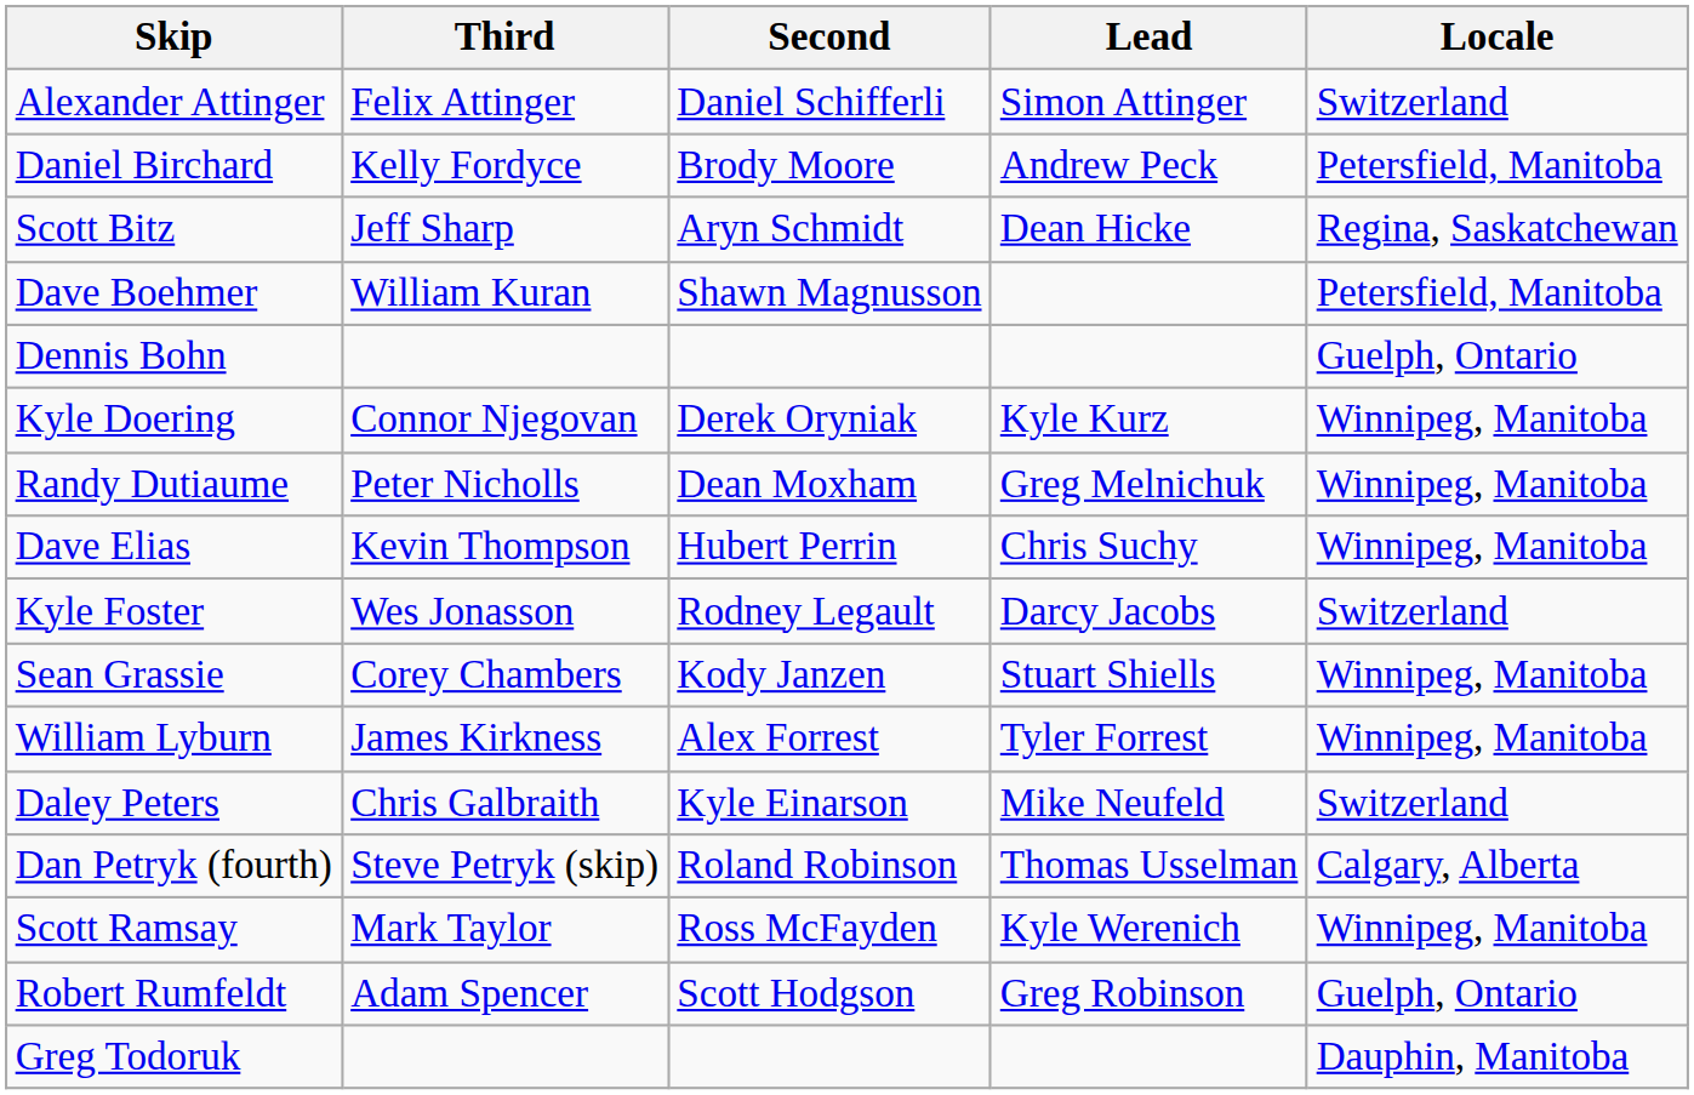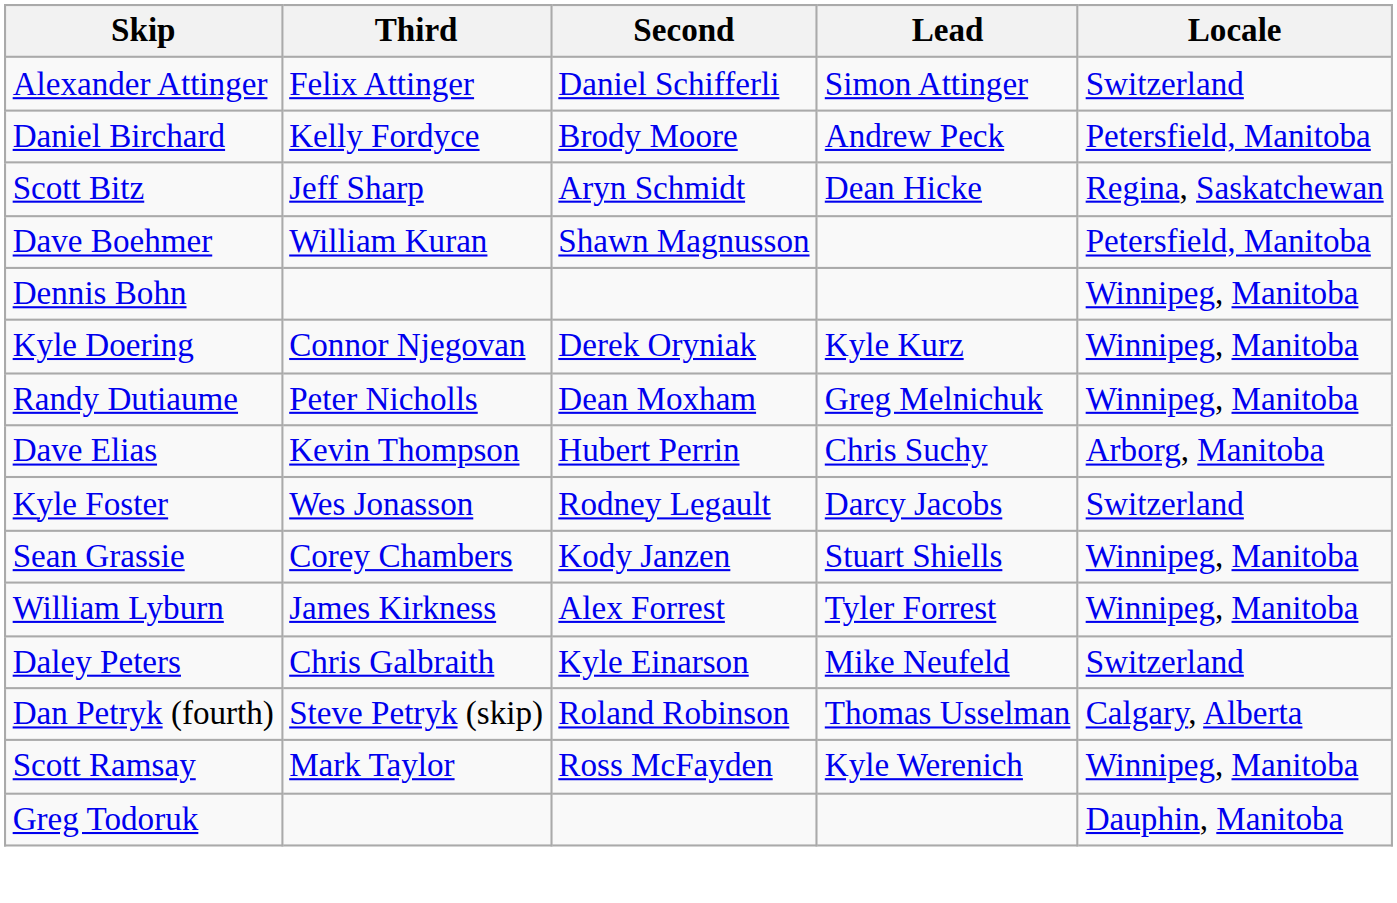Dennis Bohn | Locale: Guelph, Ontario -> Winnipeg, Manitoba
Dave Elias | Locale: Winnipeg, Manitoba -> Arborg, Manitoba
- row: Robert Rumfeldt | Adam Spencer | Scott Hodgson | Greg Robinson | Guelph, Ontario
